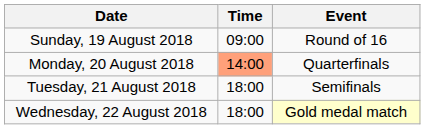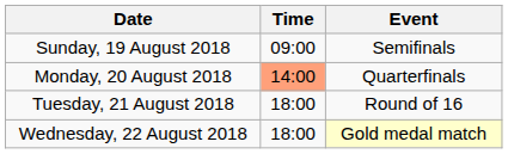Sunday, 19 August 2018 | Event: Round of 16 -> Semifinals
Tuesday, 21 August 2018 | Event: Semifinals -> Round of 16
